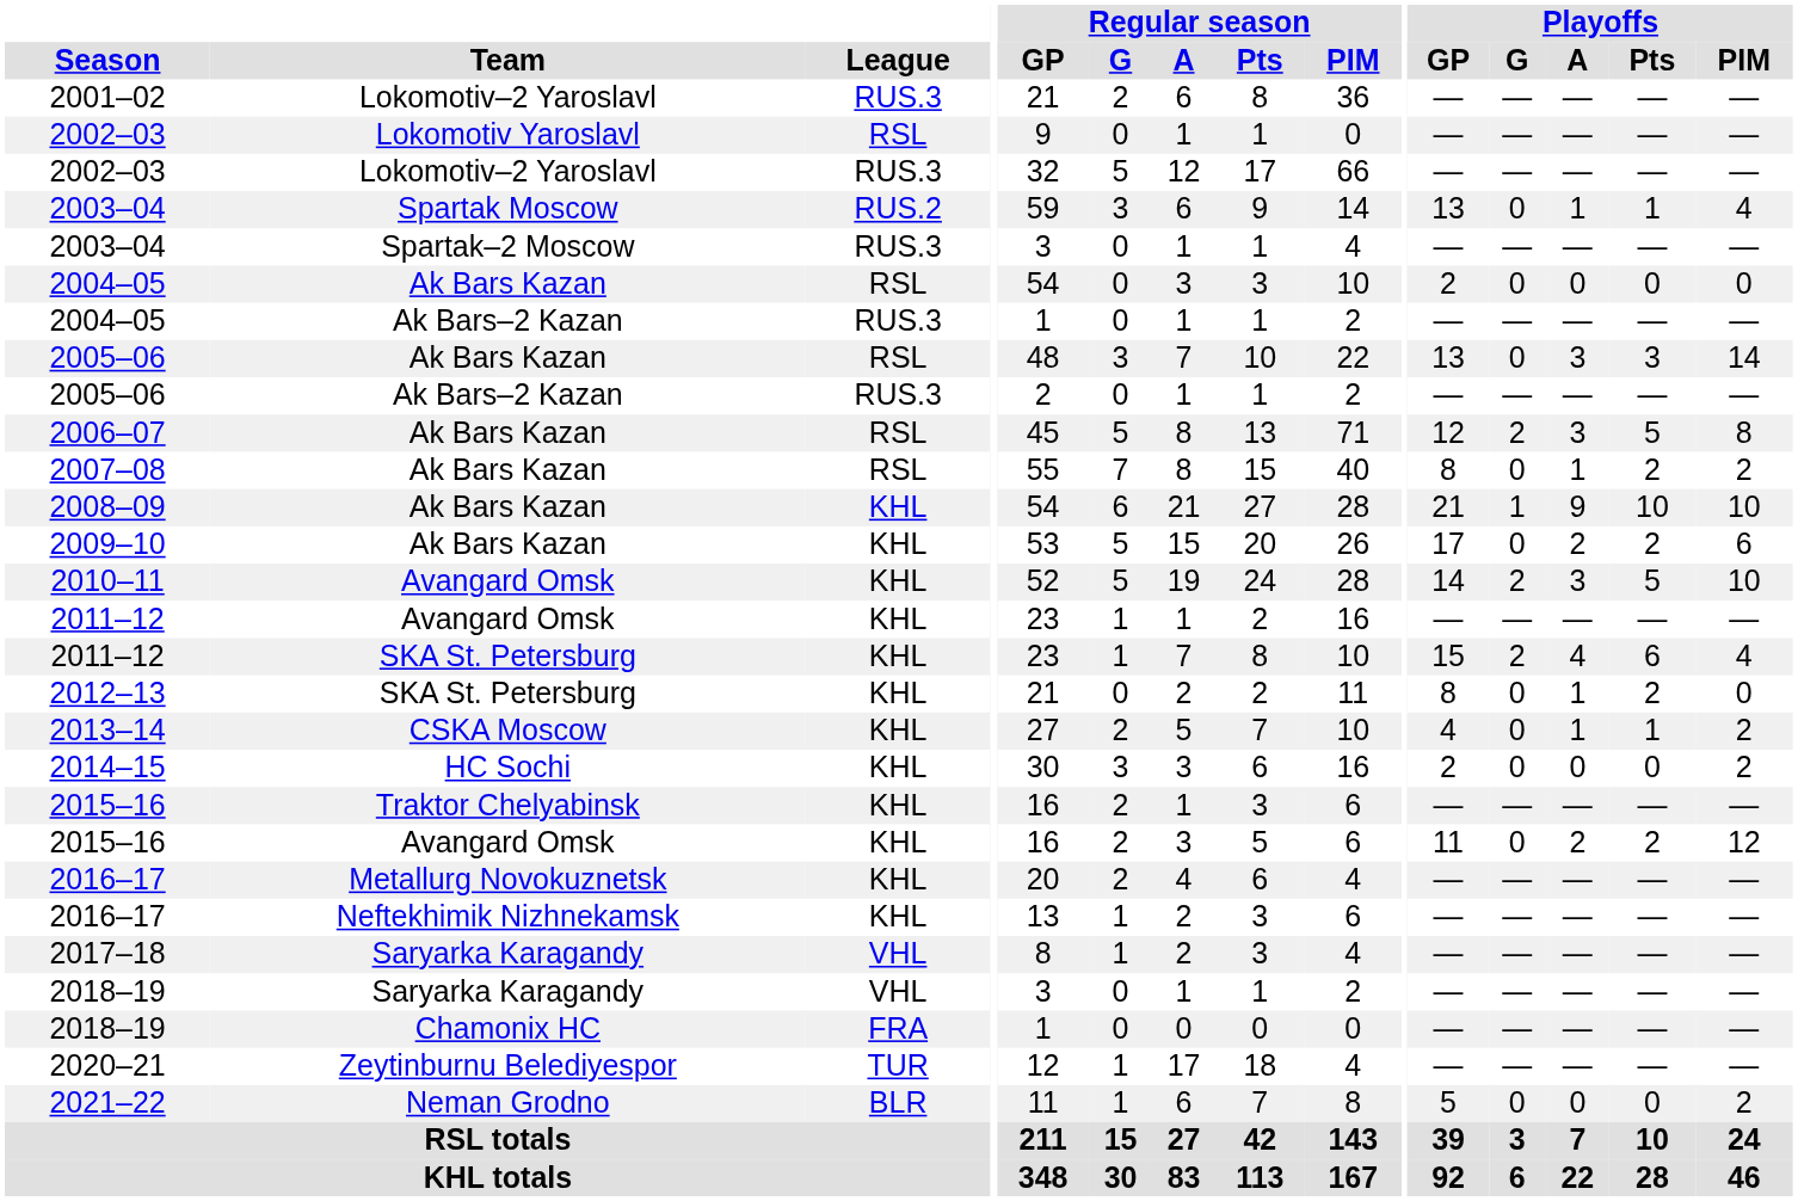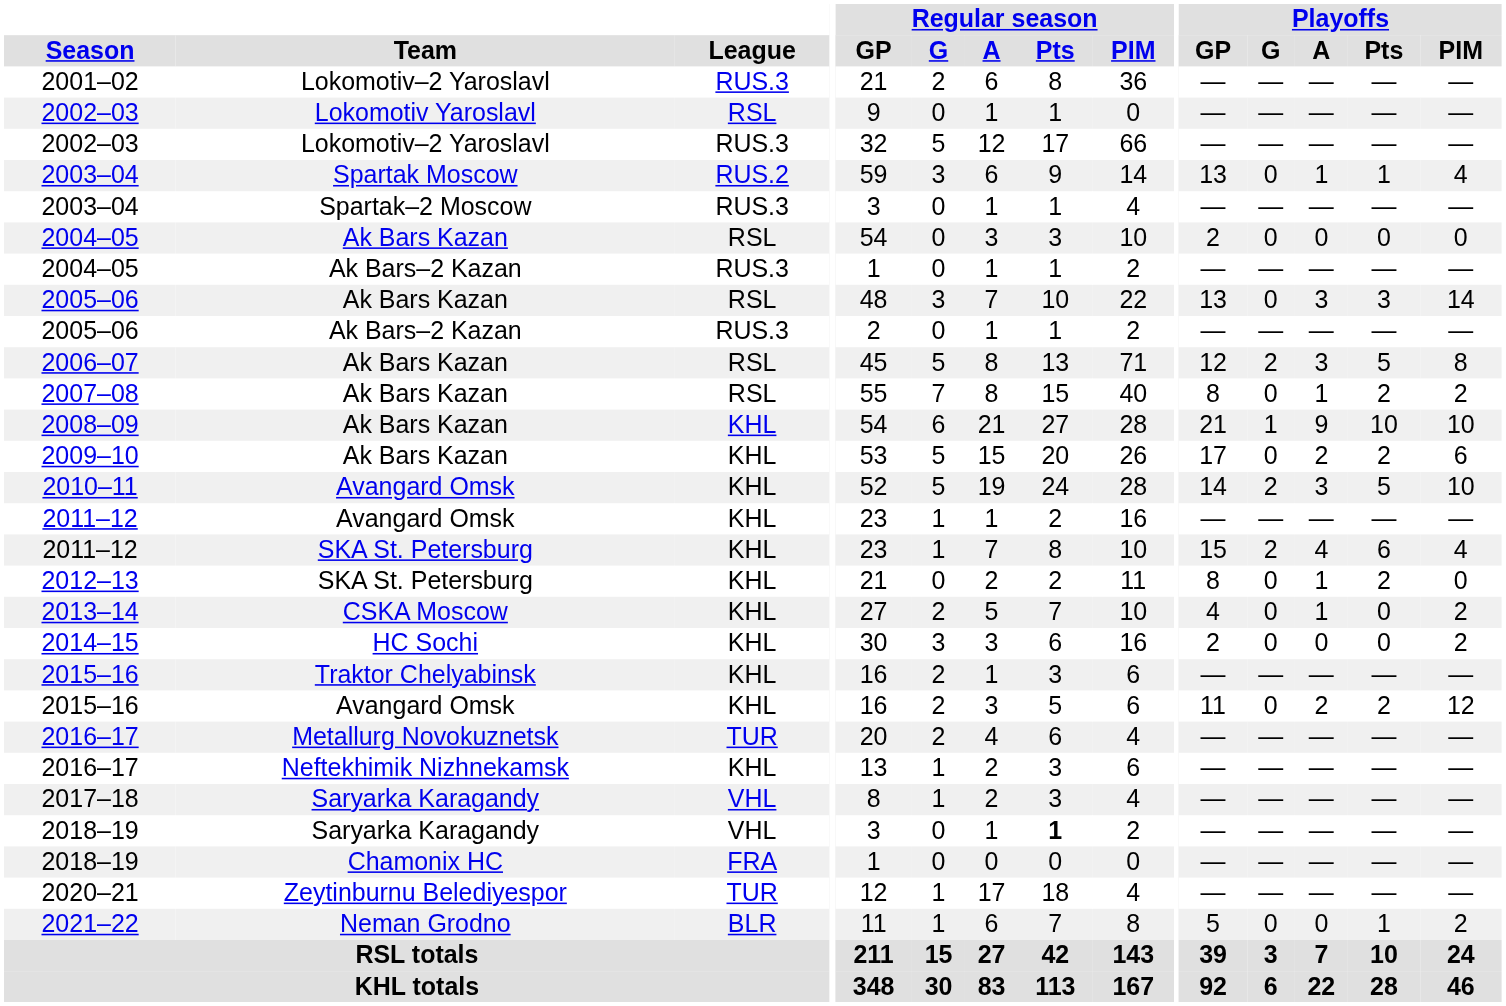2013–14 | Playoffs / Pts: 1 -> 0
2016–17 / Metallurg Novokuznetsk | League: KHL -> TUR
2018–19 / Saryarka Karagandy | Regular season / Pts: normal -> bold
2021–22 | Playoffs / Pts: 0 -> 1
